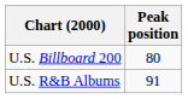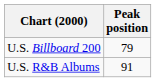U.S. Billboard 200 | Peak position: 80 -> 79
